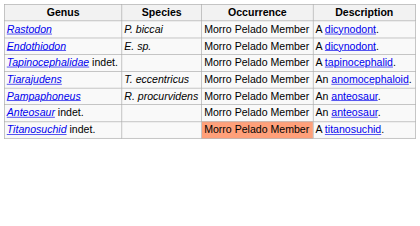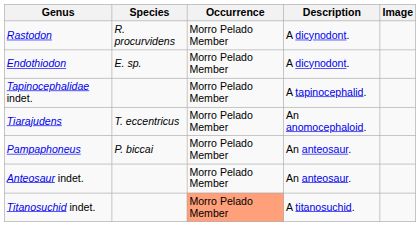+ column: Image
Rastodon | Species: P. biccai -> R. procurvidens
Pampaphoneus | Species: R. procurvidens -> P. biccai
